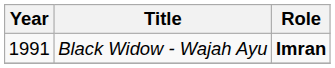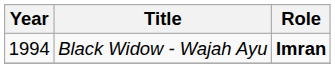Black Widow - Wajah Ayu | Year: 1991 -> 1994
